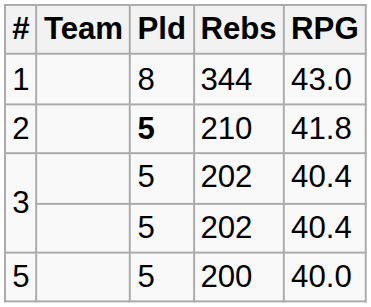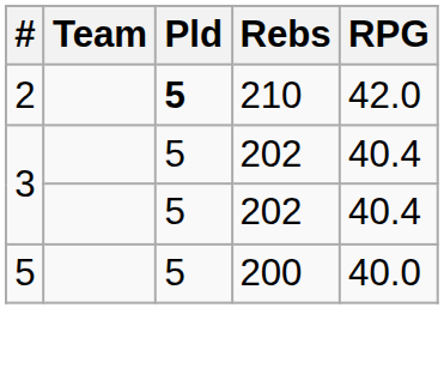- row: 1 | 8 | 344 | 43.0
2 | RPG: 41.8 -> 42.0
